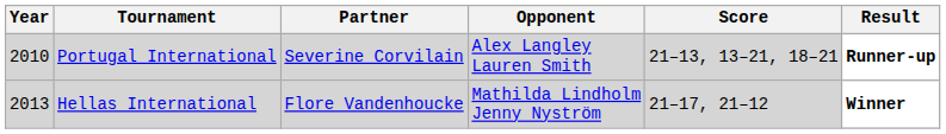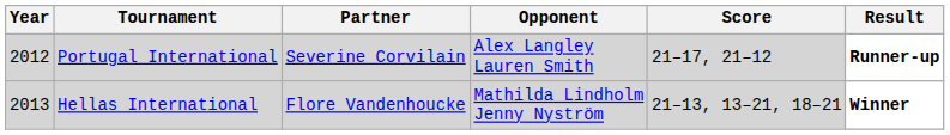Portugal International | Year: 2010 -> 2012
Portugal International | Score: 21–13, 13–21, 18–21 -> 21–17, 21–12
Hellas International | Score: 21–17, 21–12 -> 21–13, 13–21, 18–21
